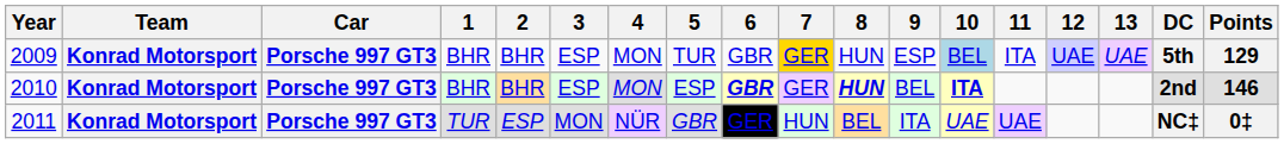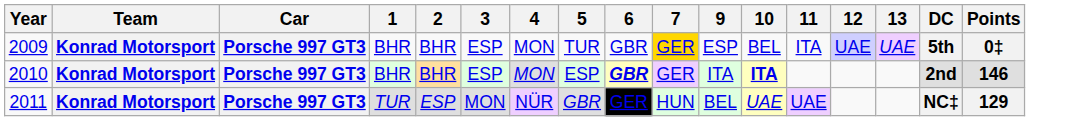- column: 8 | HUN | HUN | BEL
2009 | 10: lightblue background -> no background
2009 | Points: 129 -> 0‡
2010 | 9: BEL -> ITA
2011 | 9: ITA -> BEL
2011 | Points: 0‡ -> 129
